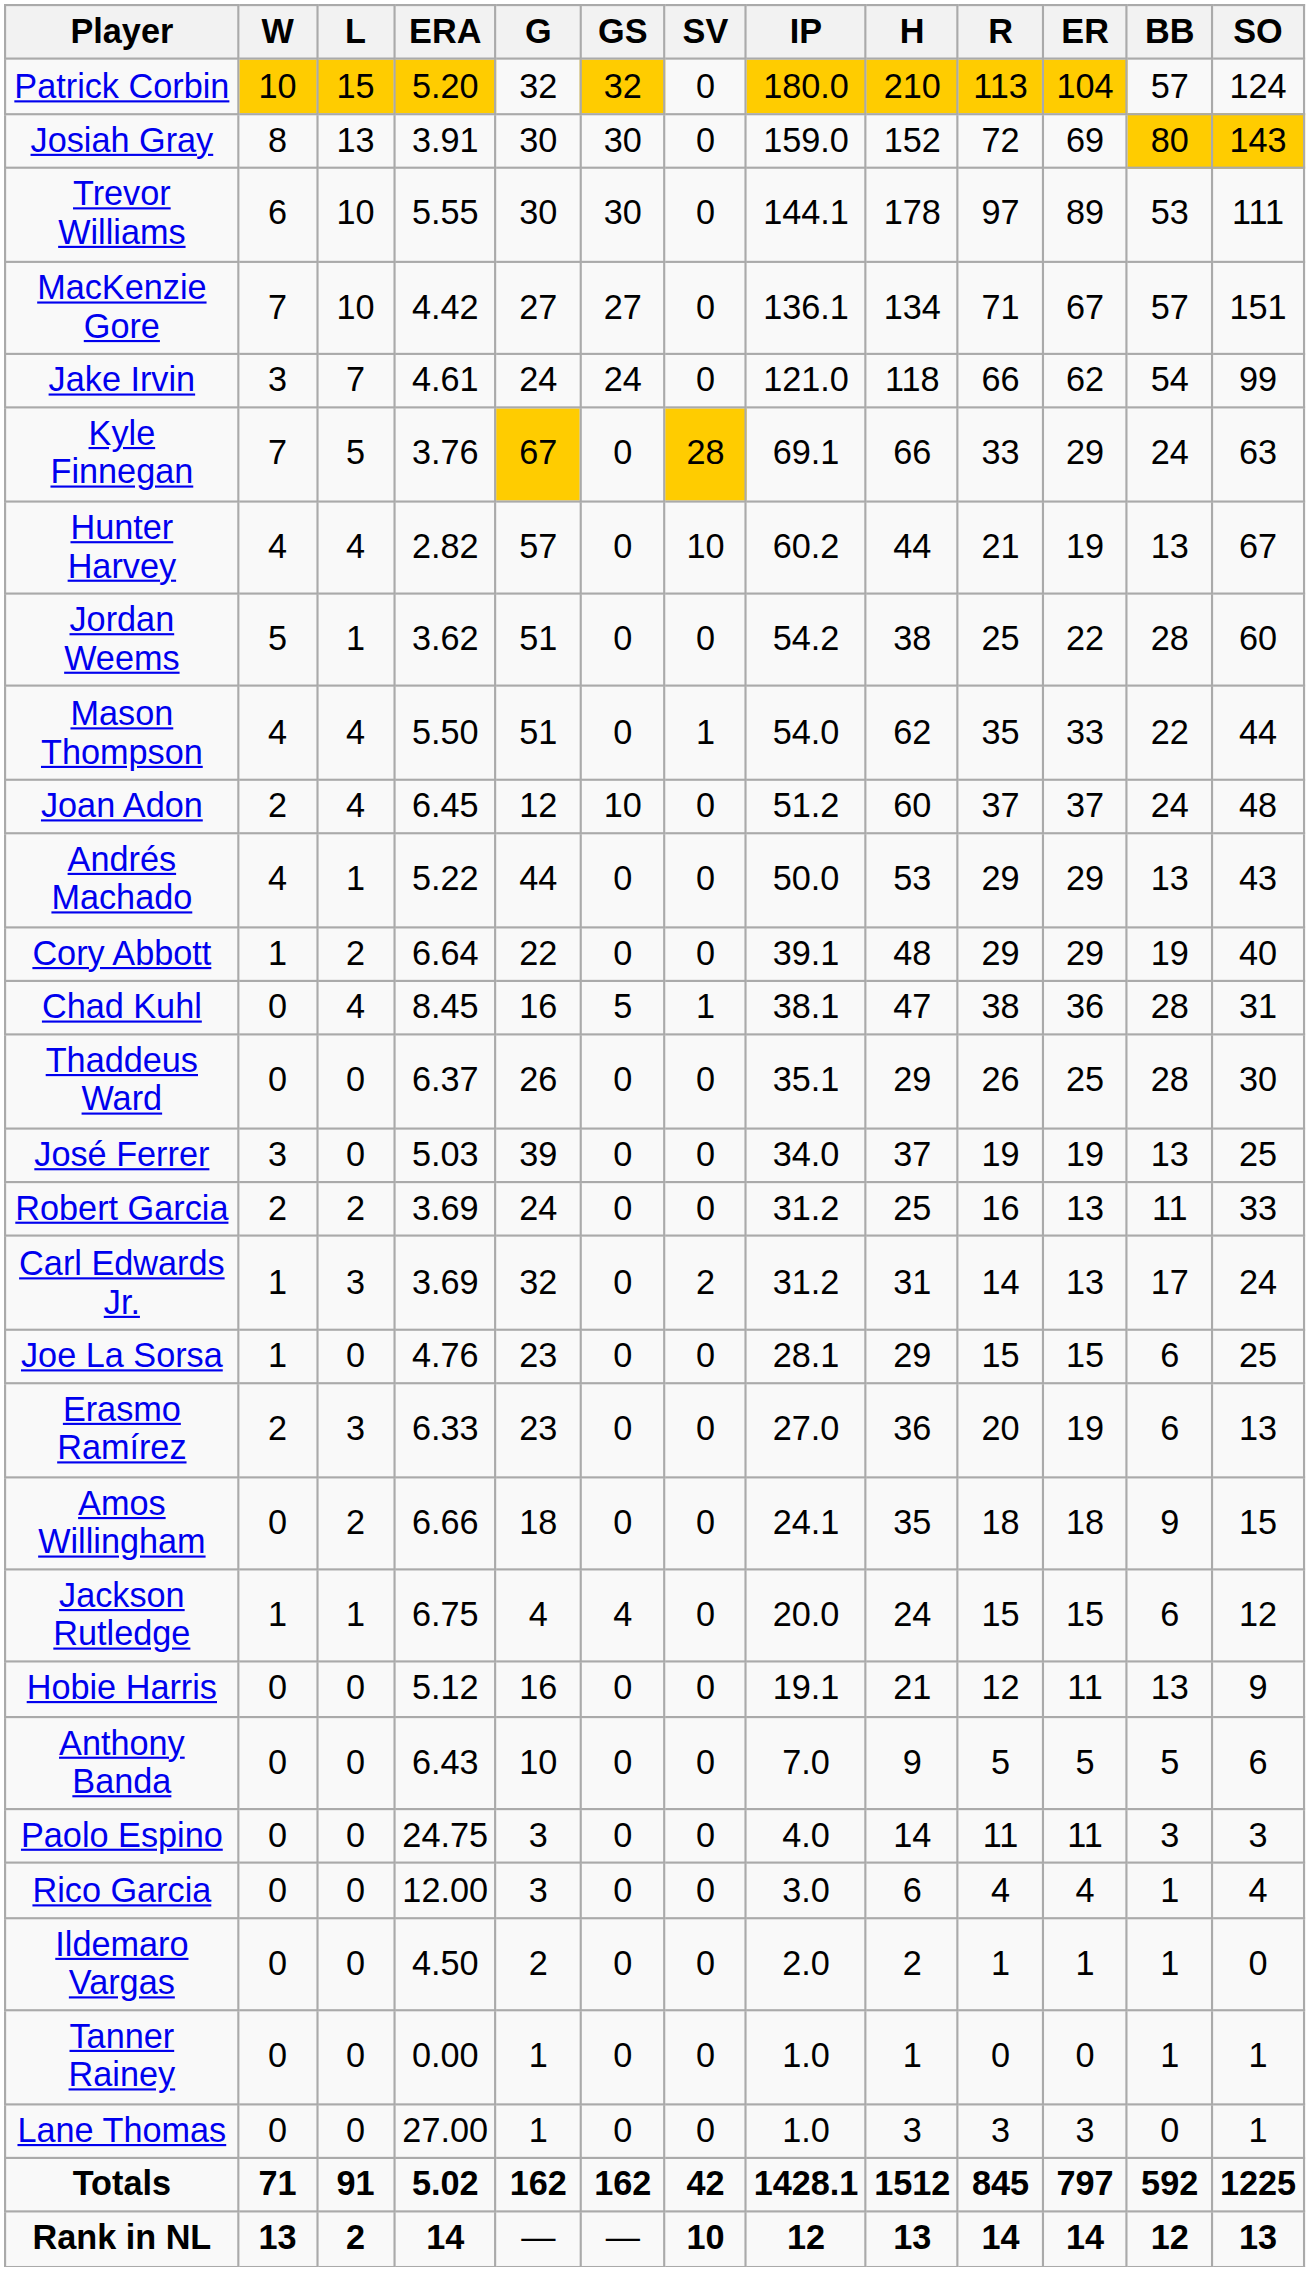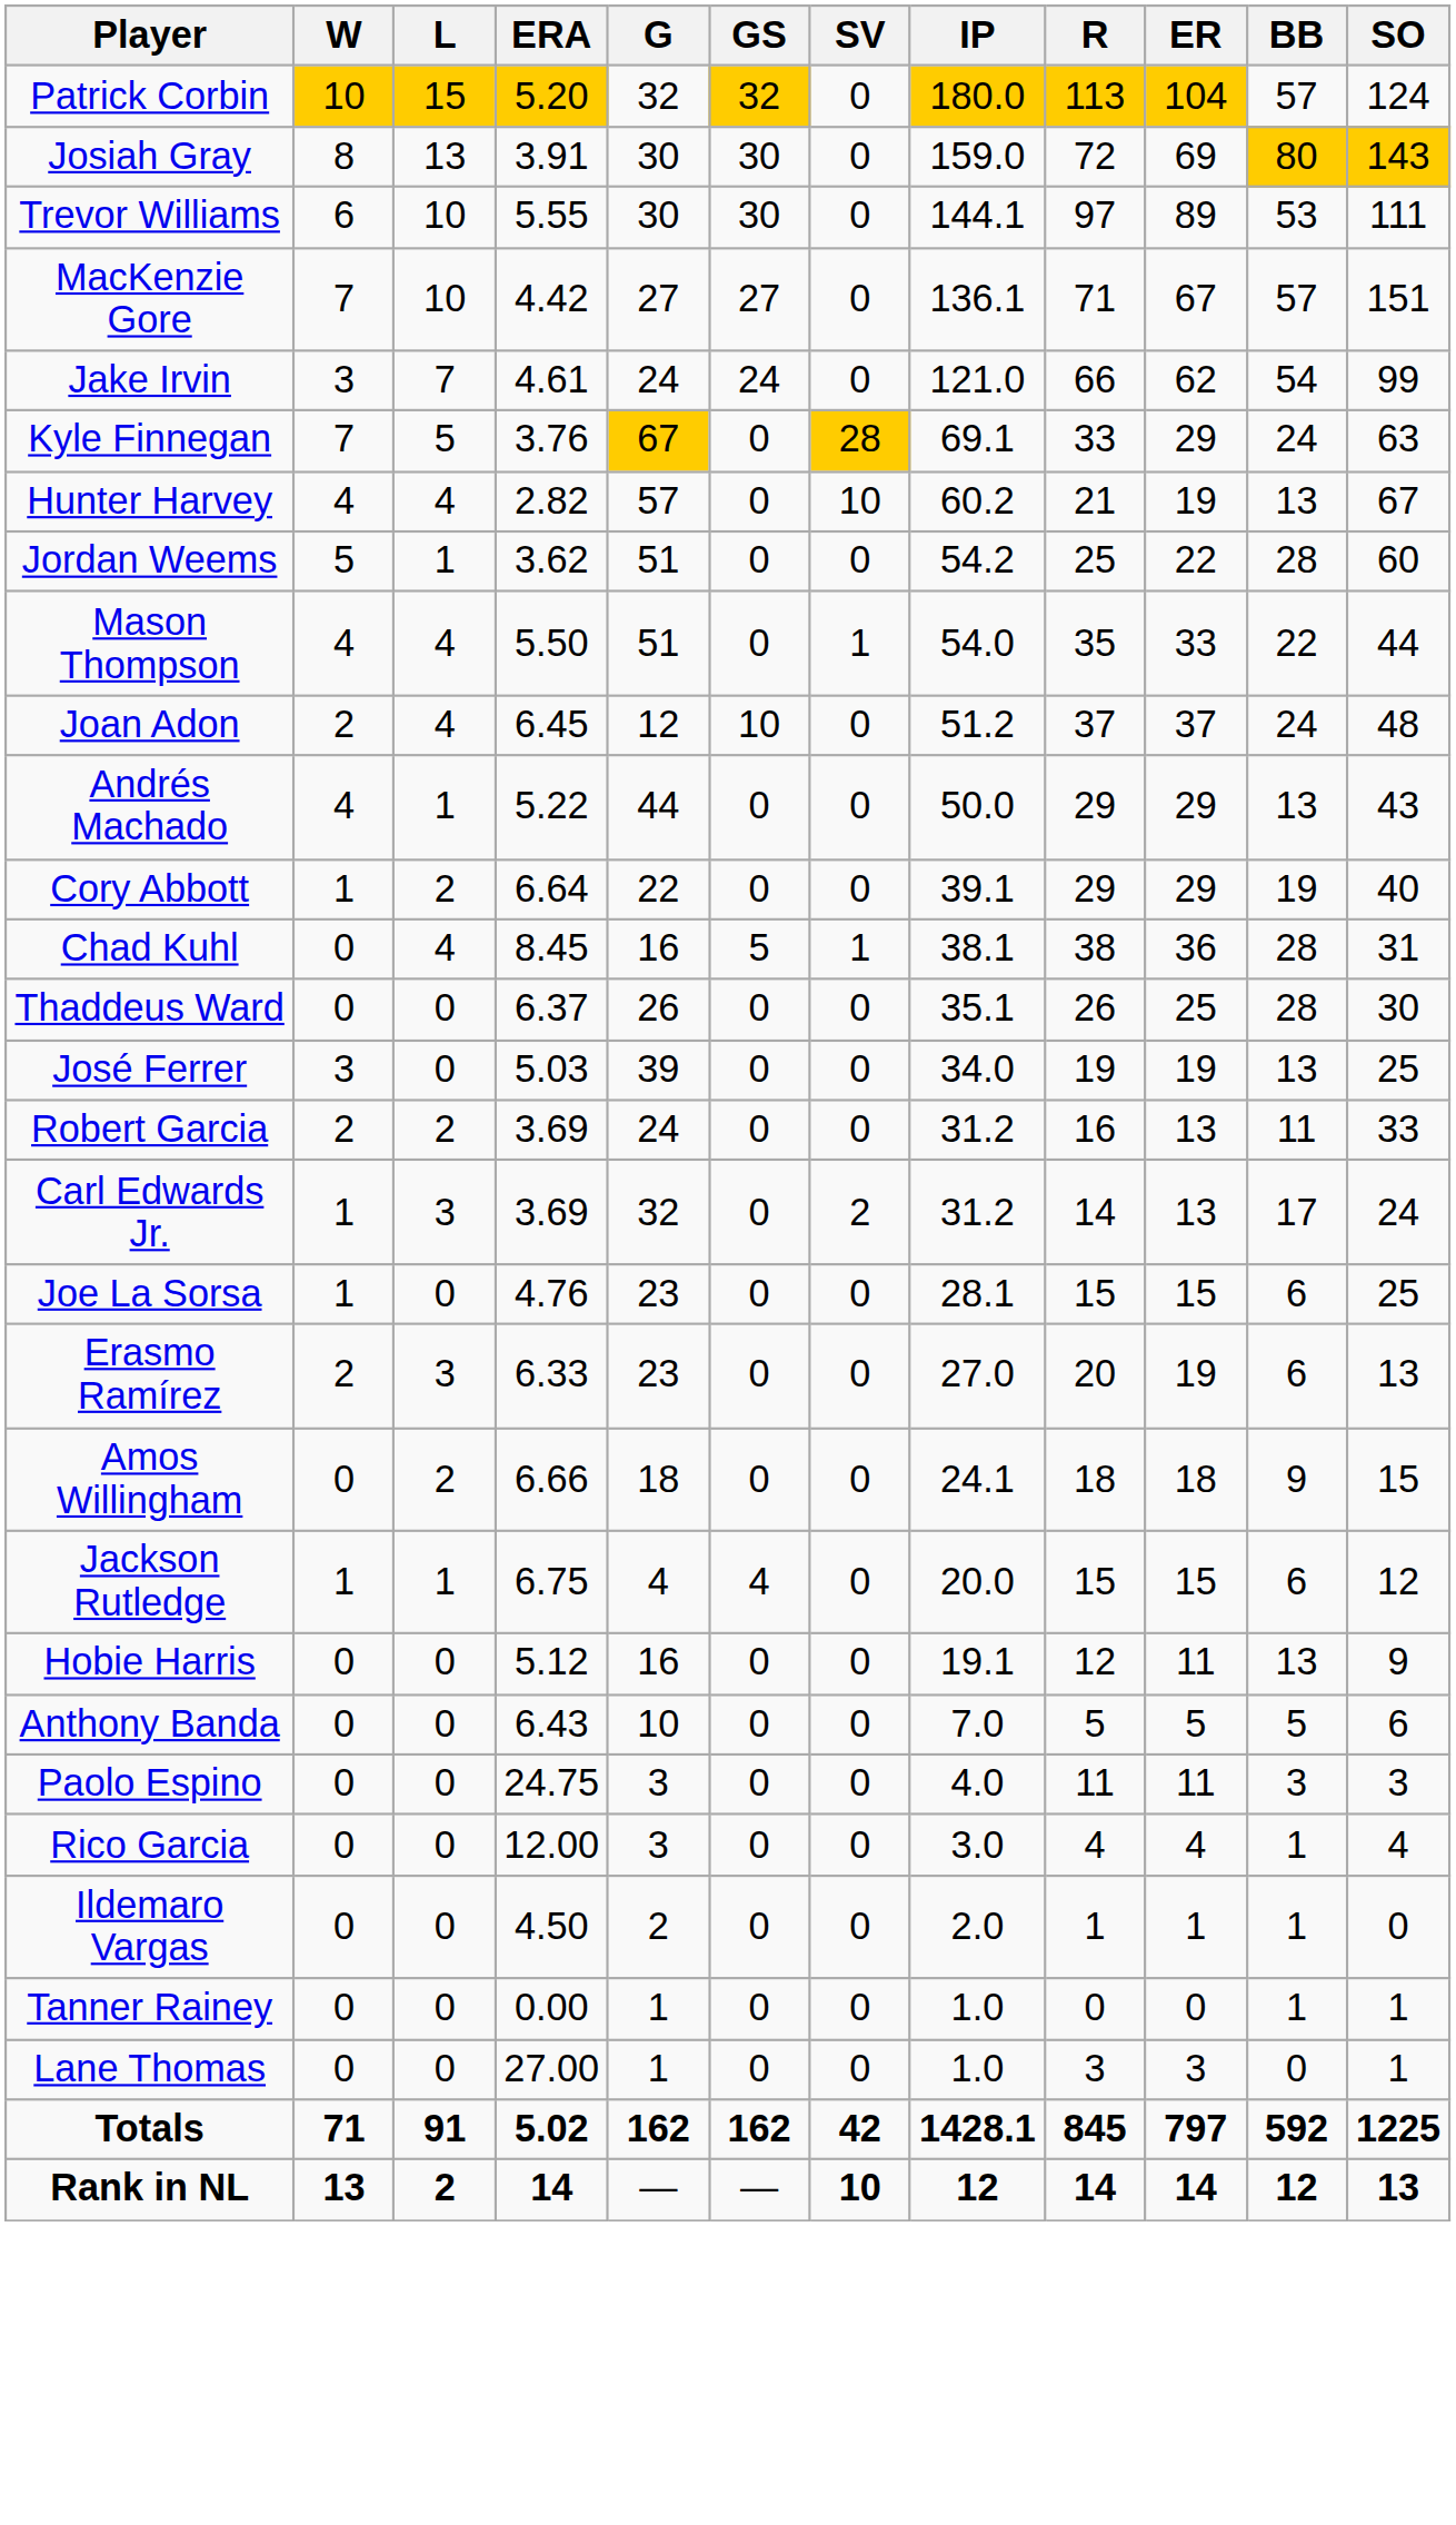- column: H | 210 | 152 | 178 | 134 | 118 | 66 | 44 | 38 | 62 | 60 | 53 | 48 | 47 | 29 | 37 | 25 | 31 | 29 | 36 | 35 | 24 | 21 | 9 | 14 | 6 | 2 | 1 | 3 | 1512 | 13
